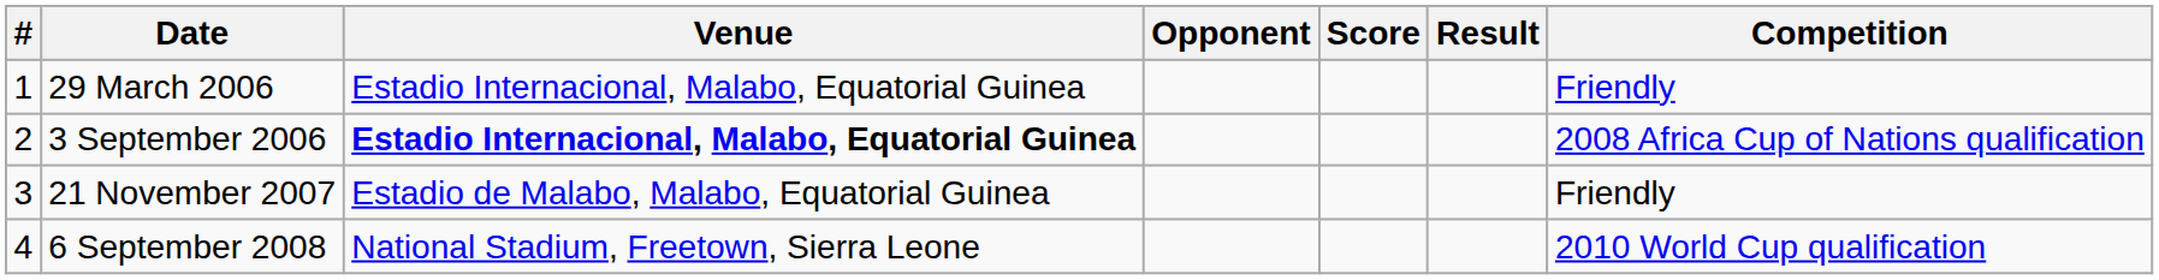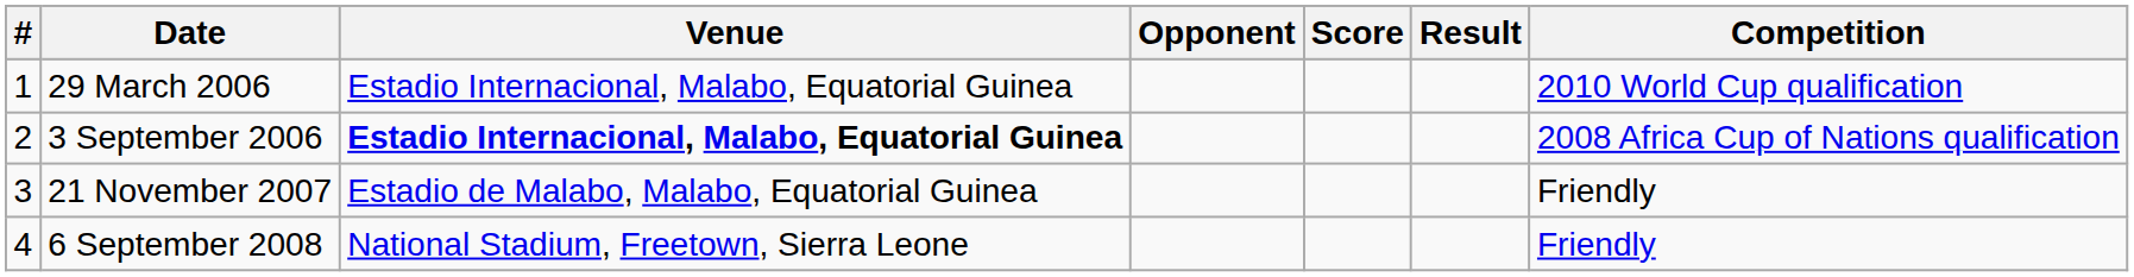29 March 2006 | Competition: Friendly -> 2010 World Cup qualification
6 September 2008 | Competition: 2010 World Cup qualification -> Friendly
